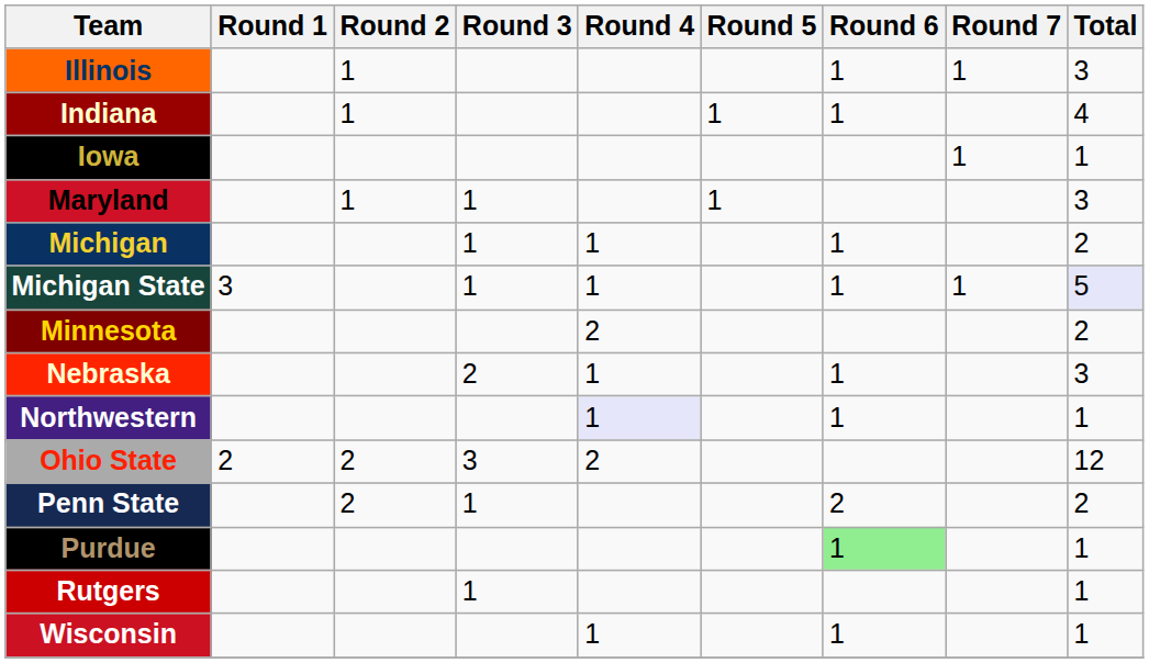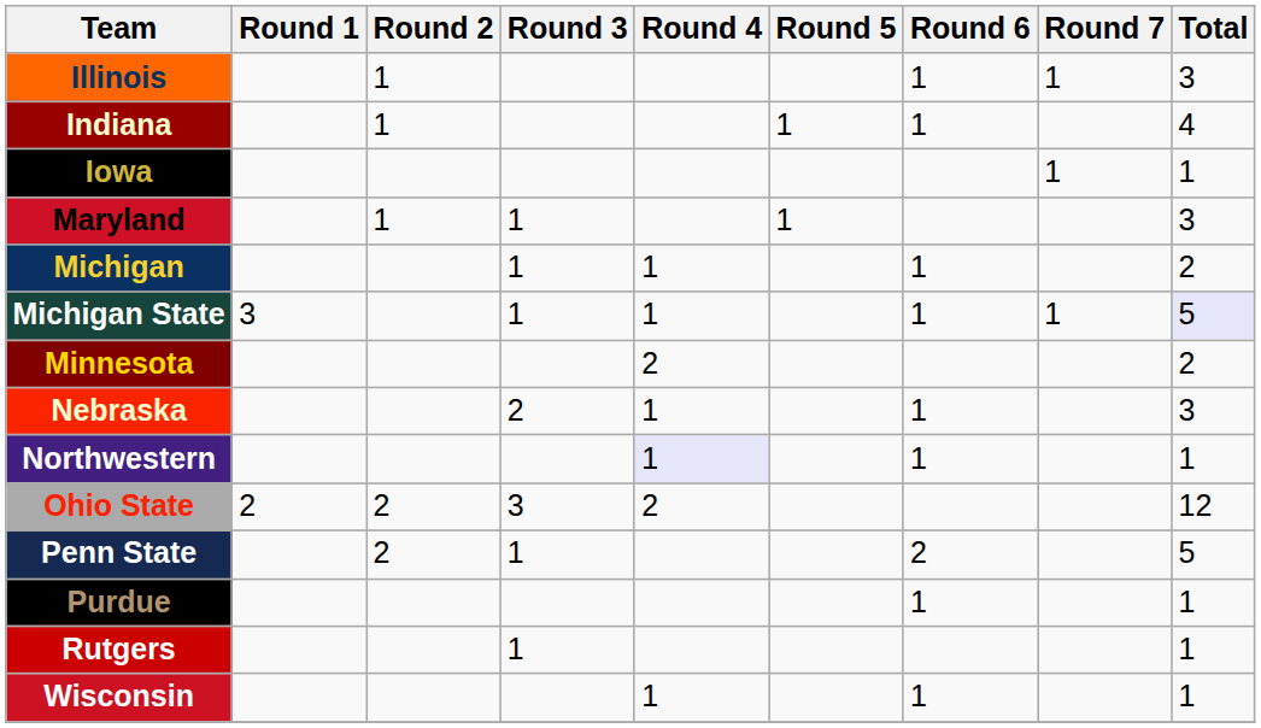Penn State | Total: 2 -> 5
Purdue | Round 6: lightgreen background -> no background
